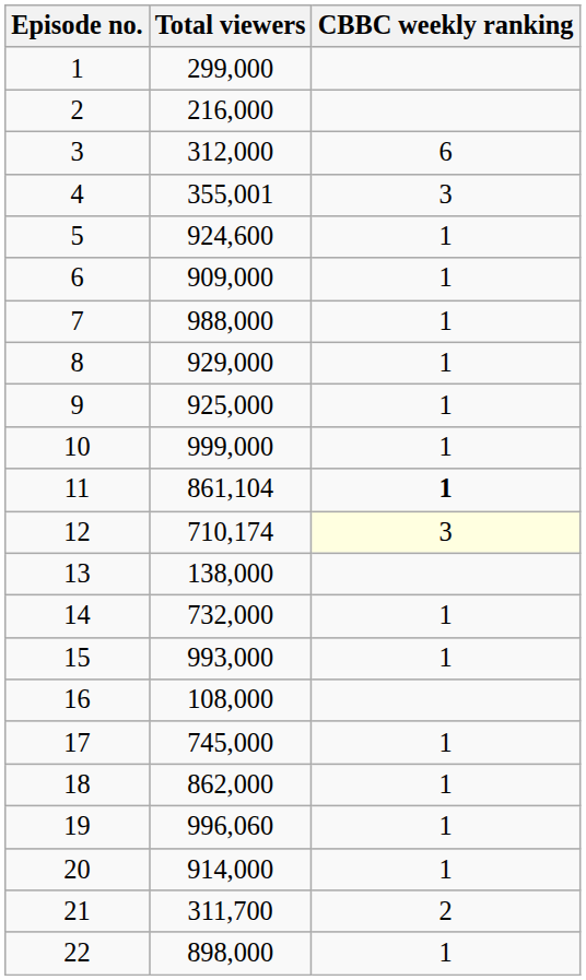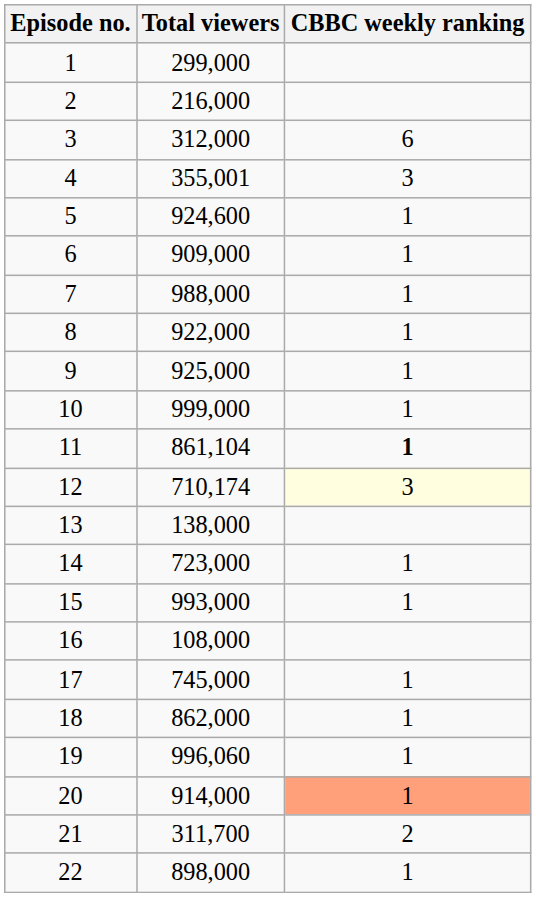8 | Total viewers: 929,000 -> 922,000
14 | Total viewers: 732,000 -> 723,000
20 | CBBC weekly ranking: no background -> lightsalmon background
